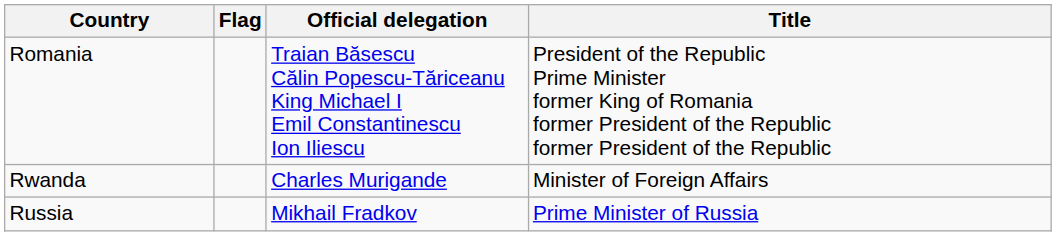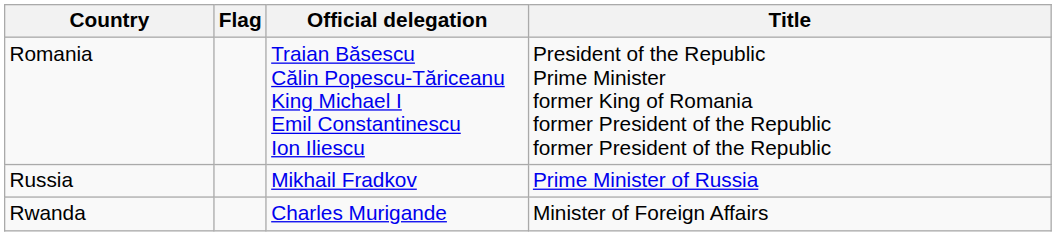rows swapped: Russia <-> Rwanda
